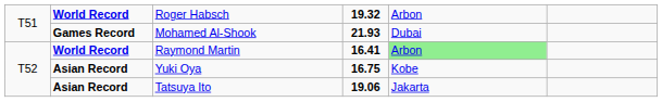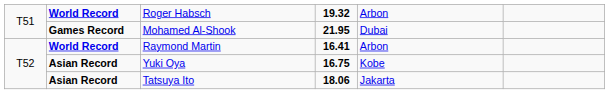Mohamed Al-Shook | column 4: 21.93 -> 21.95
Raymond Martin | column 5: lightgreen background -> no background
Tatsuya Ito | column 4: 19.06 -> 18.06
